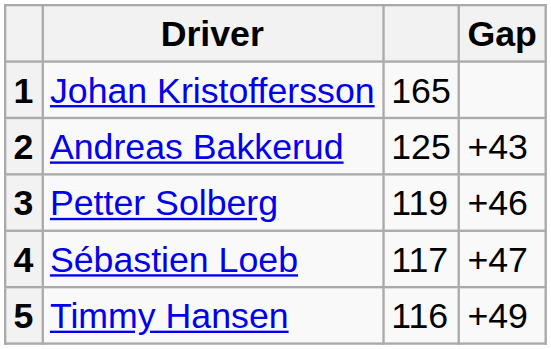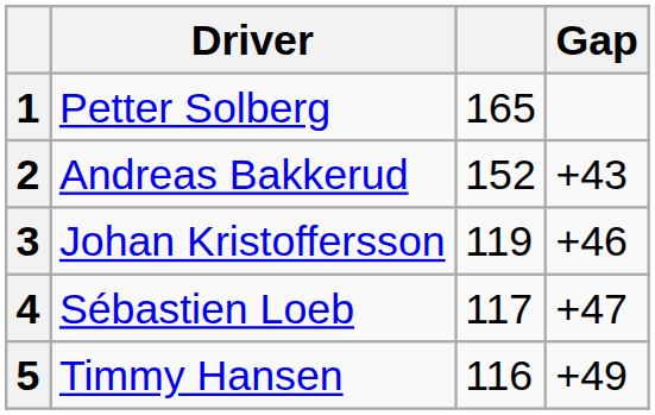1 | Driver: Johan Kristoffersson -> Petter Solberg
2 | column 3: 125 -> 152
3 | Driver: Petter Solberg -> Johan Kristoffersson
